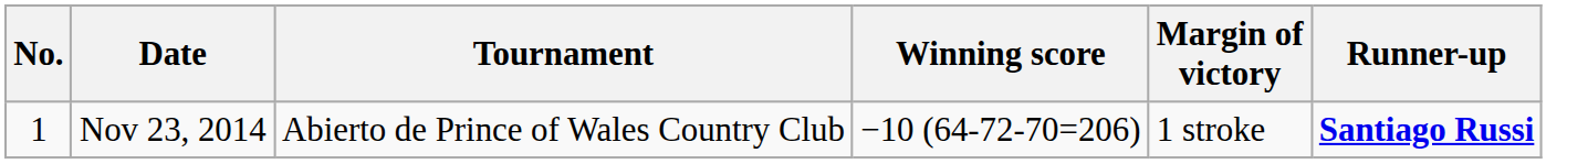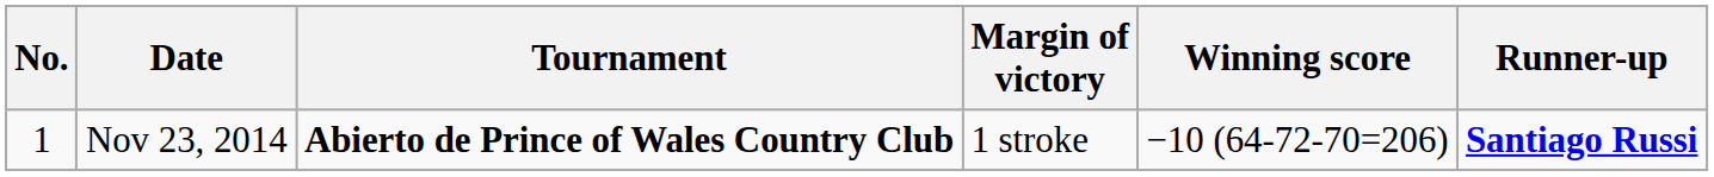columns swapped: Winning score <-> Margin of victory
Nov 23, 2014 | Tournament: normal -> bold
